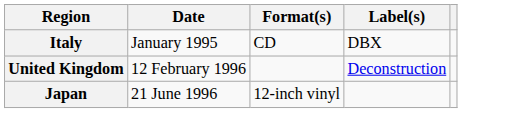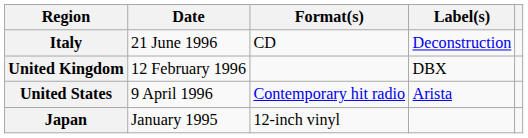Italy | Date: January 1995 -> 21 June 1996
Italy | Label(s): DBX -> Deconstruction
United Kingdom | Label(s): Deconstruction -> DBX
+ row: United States | 9 April 1996 | Contemporary hit radio | Arista
Japan | Date: 21 June 1996 -> January 1995
